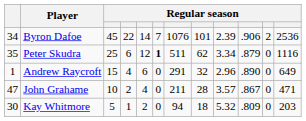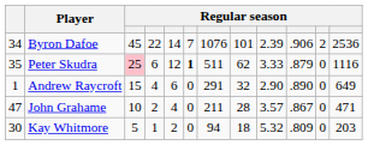Peter Skudra | column 3: no background -> pink background
Peter Skudra | column 9: 3.34 -> 3.33
Andrew Raycroft | column 9: 2.96 -> 2.90
